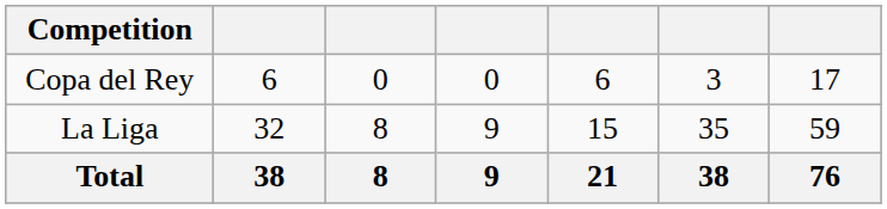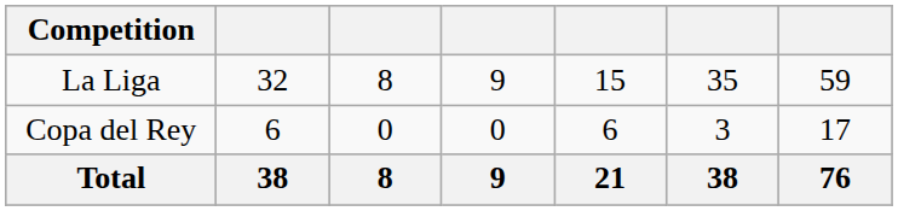rows swapped: La Liga <-> Copa del Rey
